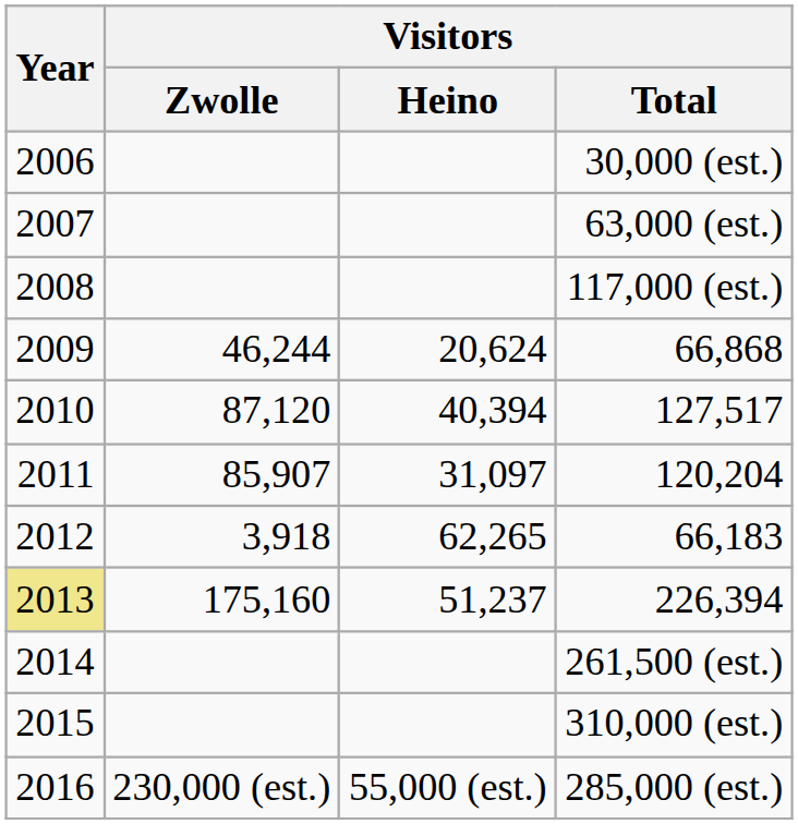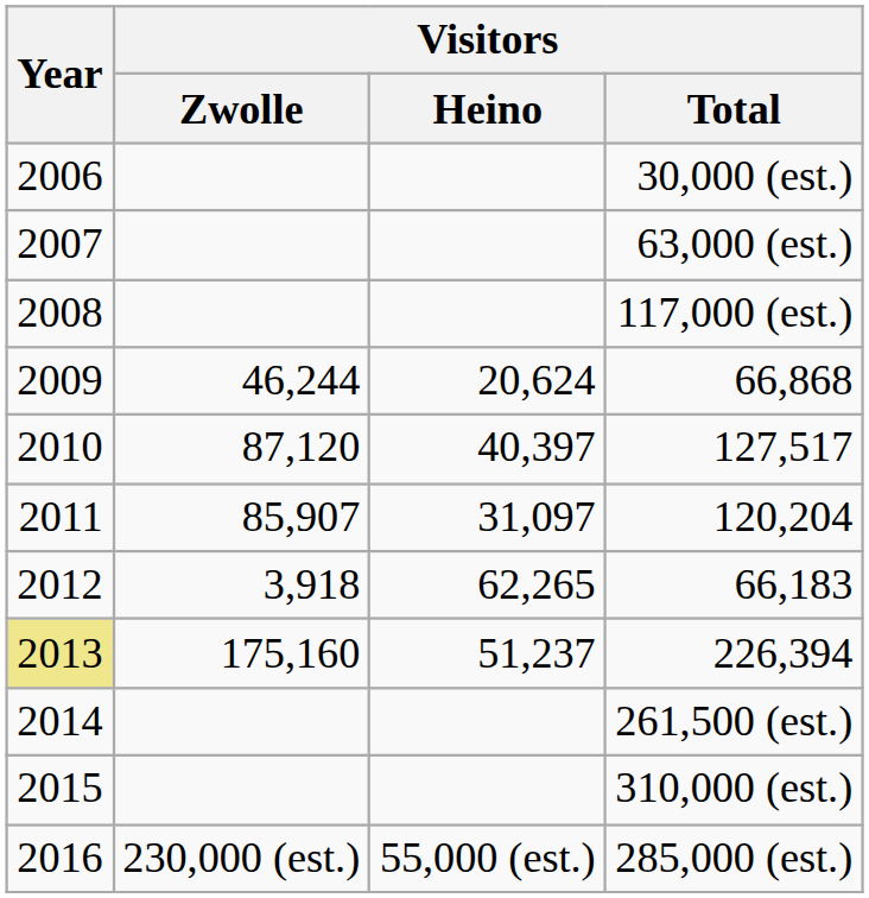127,517 | Visitors / Heino: 40,394 -> 40,397
